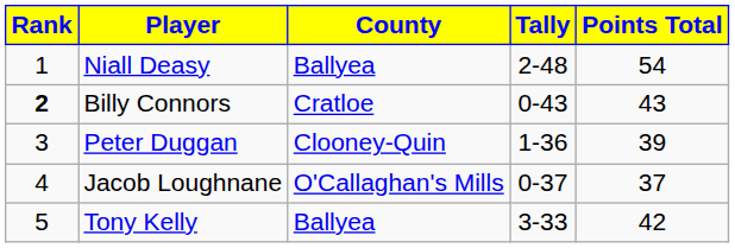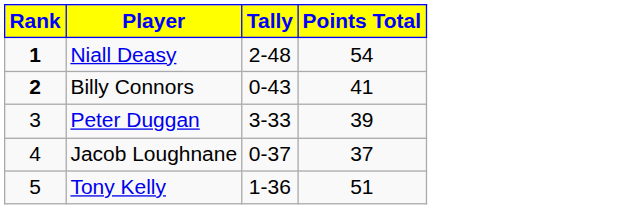- column: County | Ballyea | Cratloe | Clooney-Quin | O'Callaghan's Mills | Ballyea
Niall Deasy | Rank: normal -> bold
Billy Connors | Points Total: 43 -> 41
Peter Duggan | Tally: 1-36 -> 3-33
Tony Kelly | Tally: 3-33 -> 1-36
Tony Kelly | Points Total: 42 -> 51
